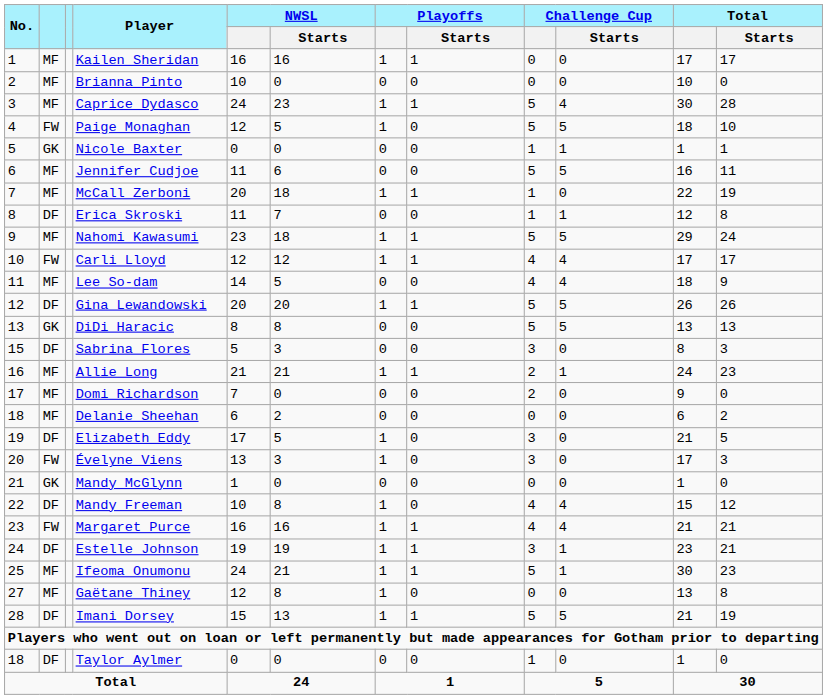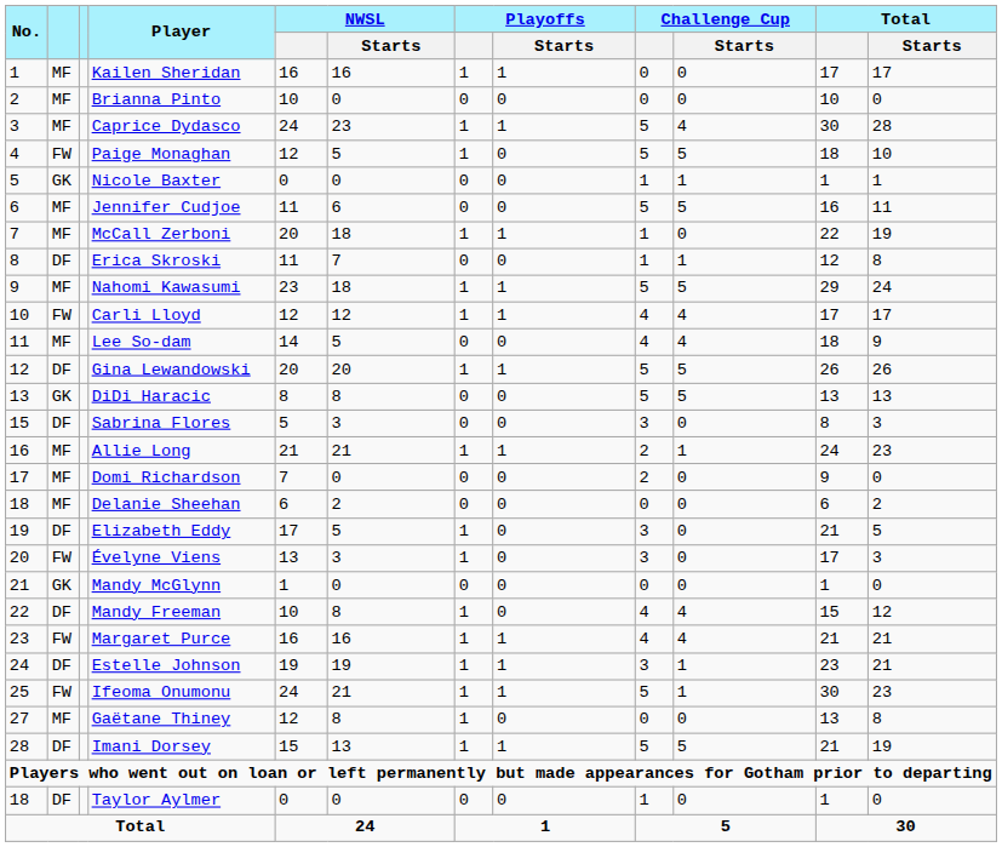Ifeoma Onumonu | column 2: MF -> FW
